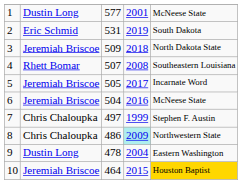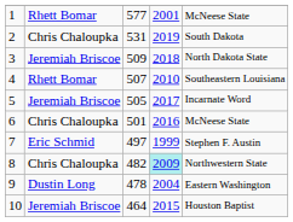1 | column 2: Dustin Long -> Rhett Bomar
2 | column 2: Eric Schmid -> Chris Chaloupka
4 | column 4: 2008 -> 2010
6 | column 2: Jeremiah Briscoe -> Chris Chaloupka
6 | column 3: 504 -> 501
7 | column 2: Chris Chaloupka -> Eric Schmid
8 | column 3: 486 -> 482
10 | column 5: gold background -> no background
